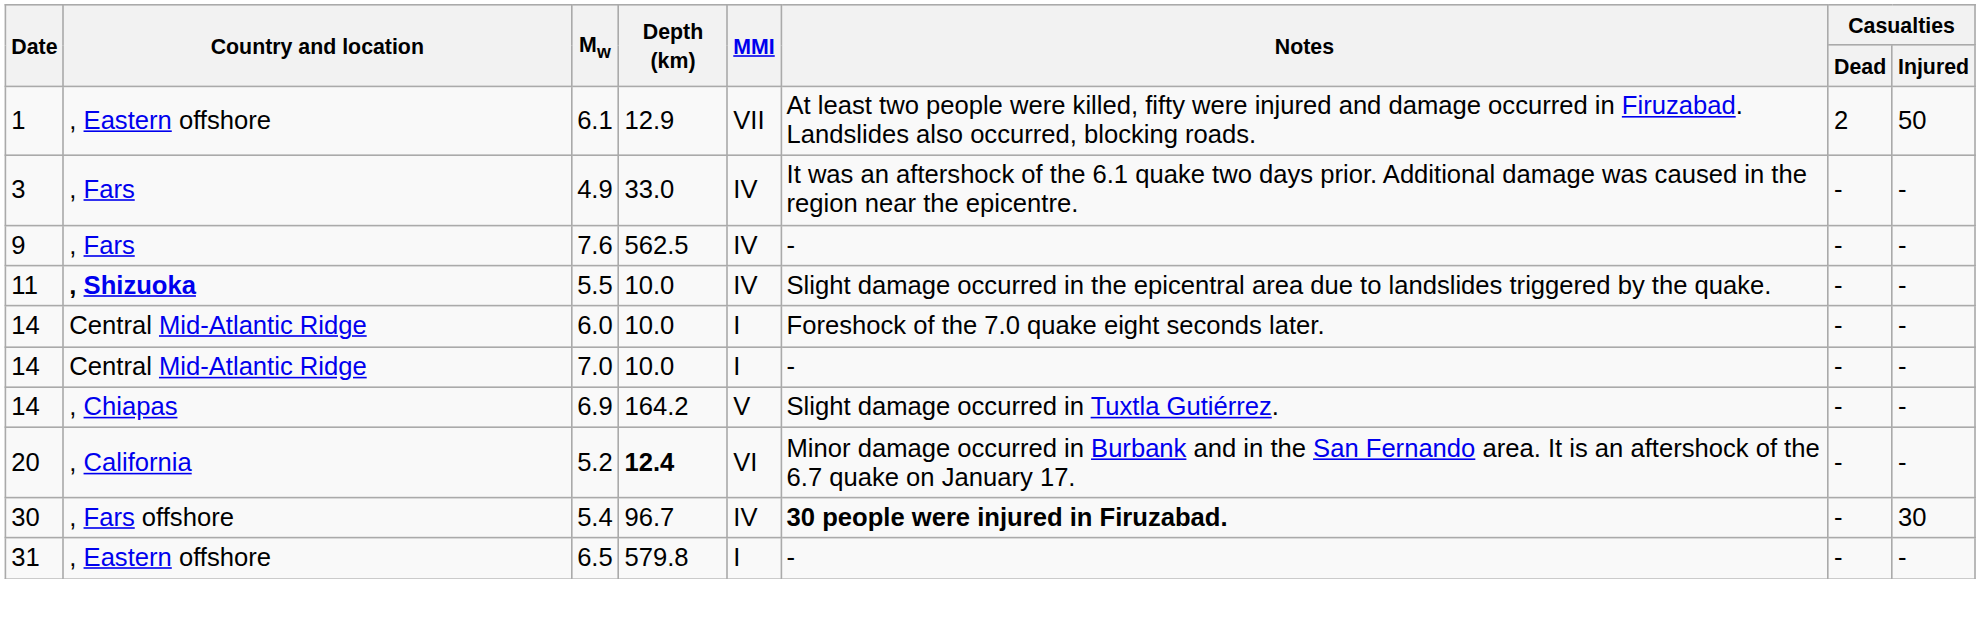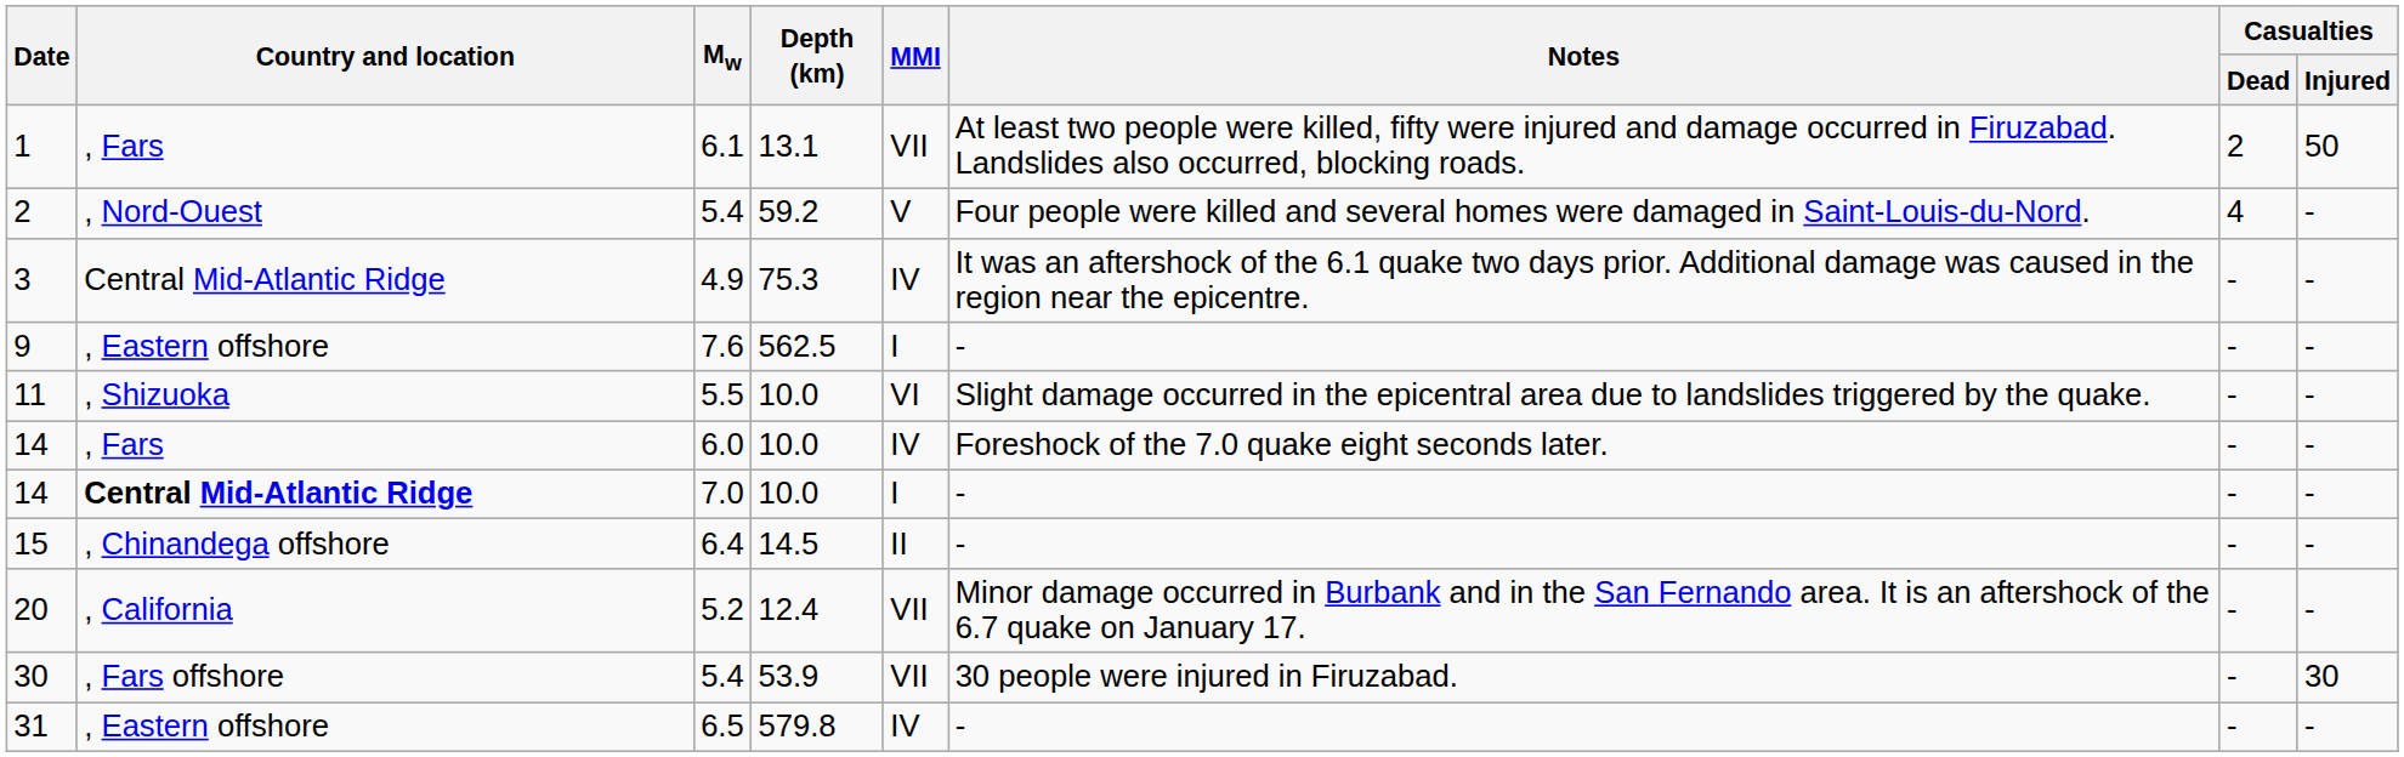6.1 | Country and location: , Eastern offshore -> , Fars
6.1 | Depth (km): 12.9 -> 13.1
+ row: 2 | , Nord-Ouest | 5.4 | 59.2 | V | Four people were killed and several homes were damaged in Saint-Louis-du-Nord. | 4 | -
4.9 | Country and location: , Fars -> Central Mid-Atlantic Ridge
4.9 | Depth (km): 33.0 -> 75.3
7.6 | Country and location: , Fars -> , Eastern offshore
7.6 | MMI: IV -> I
5.5 | Country and location: bold -> normal
5.5 | MMI: IV -> VI
6.0 | Country and location: Central Mid-Atlantic Ridge -> , Fars
6.0 | MMI: I -> IV
7.0 | Country and location: normal -> bold
- row: 14 | , Chiapas | 6.9 | 164.2 | V | Slight damage occurred in Tuxtla Gutiérrez. | - | -
+ row: 15 | , Chinandega offshore | 6.4 | 14.5 | II | - | - | -
5.2 | Depth (km): bold -> normal
5.2 | MMI: VI -> VII
30 / 5.4 | Depth (km): 96.7 -> 53.9
30 / 5.4 | MMI: IV -> VII
30 / 5.4 | Notes: bold -> normal
6.5 | MMI: I -> IV
